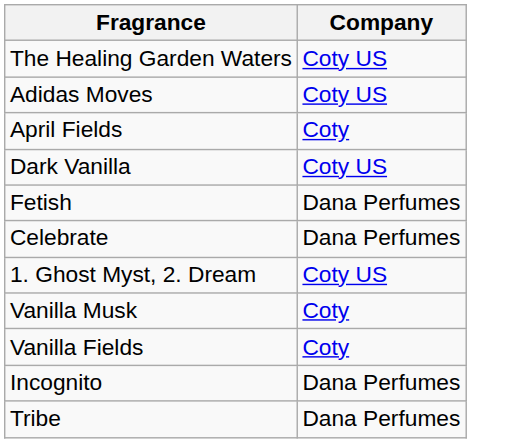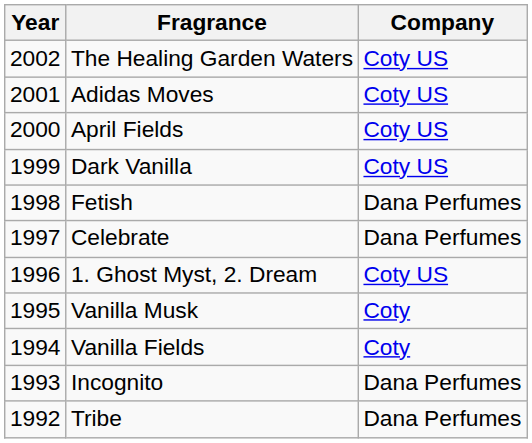+ column: Year | 2002 | 2001 | 2000 | 1999 | 1998 | 1997 | 1996 | 1995 | 1994 | 1993 | 1992
April Fields | Company: Coty -> Coty US
